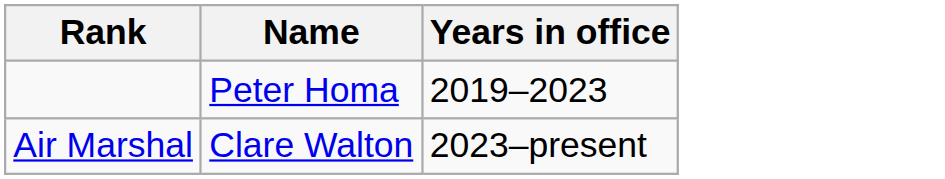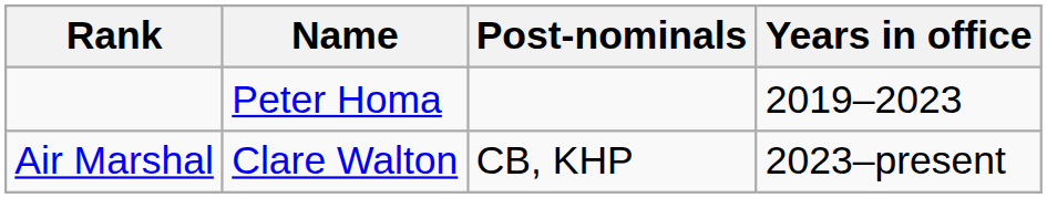+ column: Post-nominals | CB, KHP
